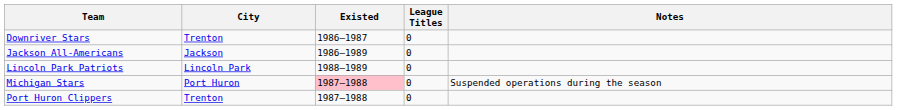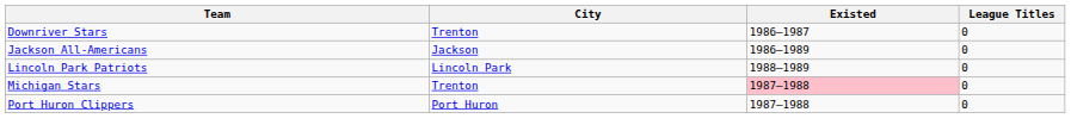- column: Notes | Suspended operations during the season
Michigan Stars | City: Port Huron -> Trenton
Port Huron Clippers | City: Trenton -> Port Huron
